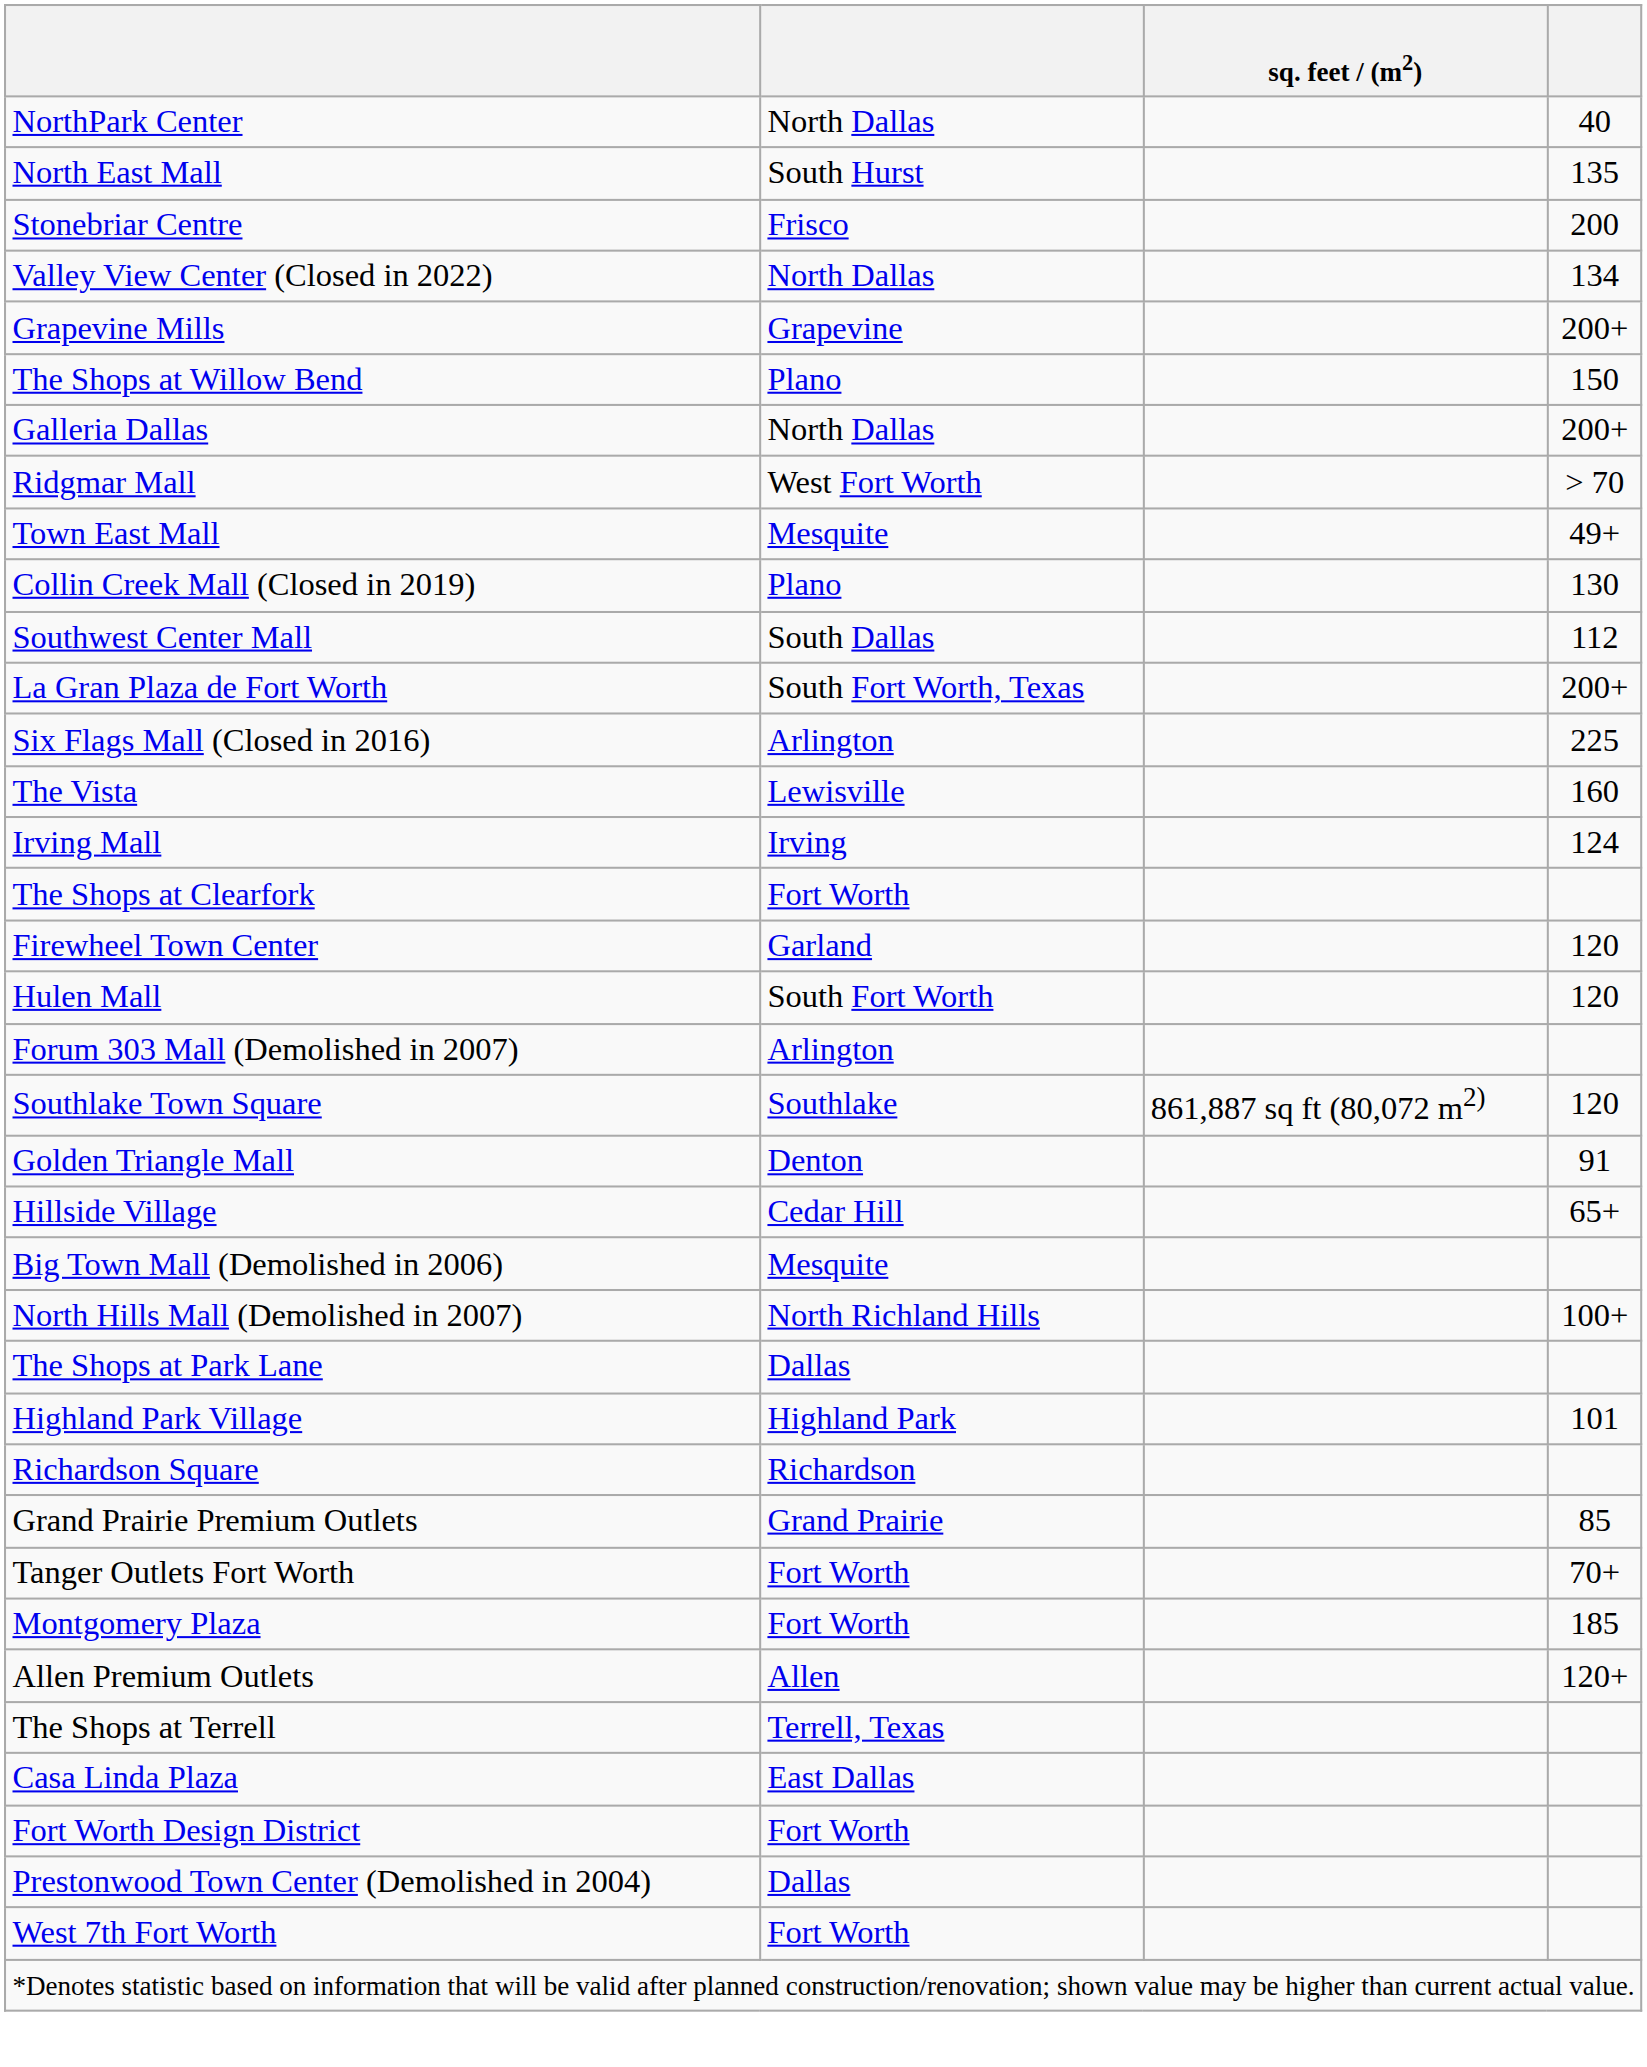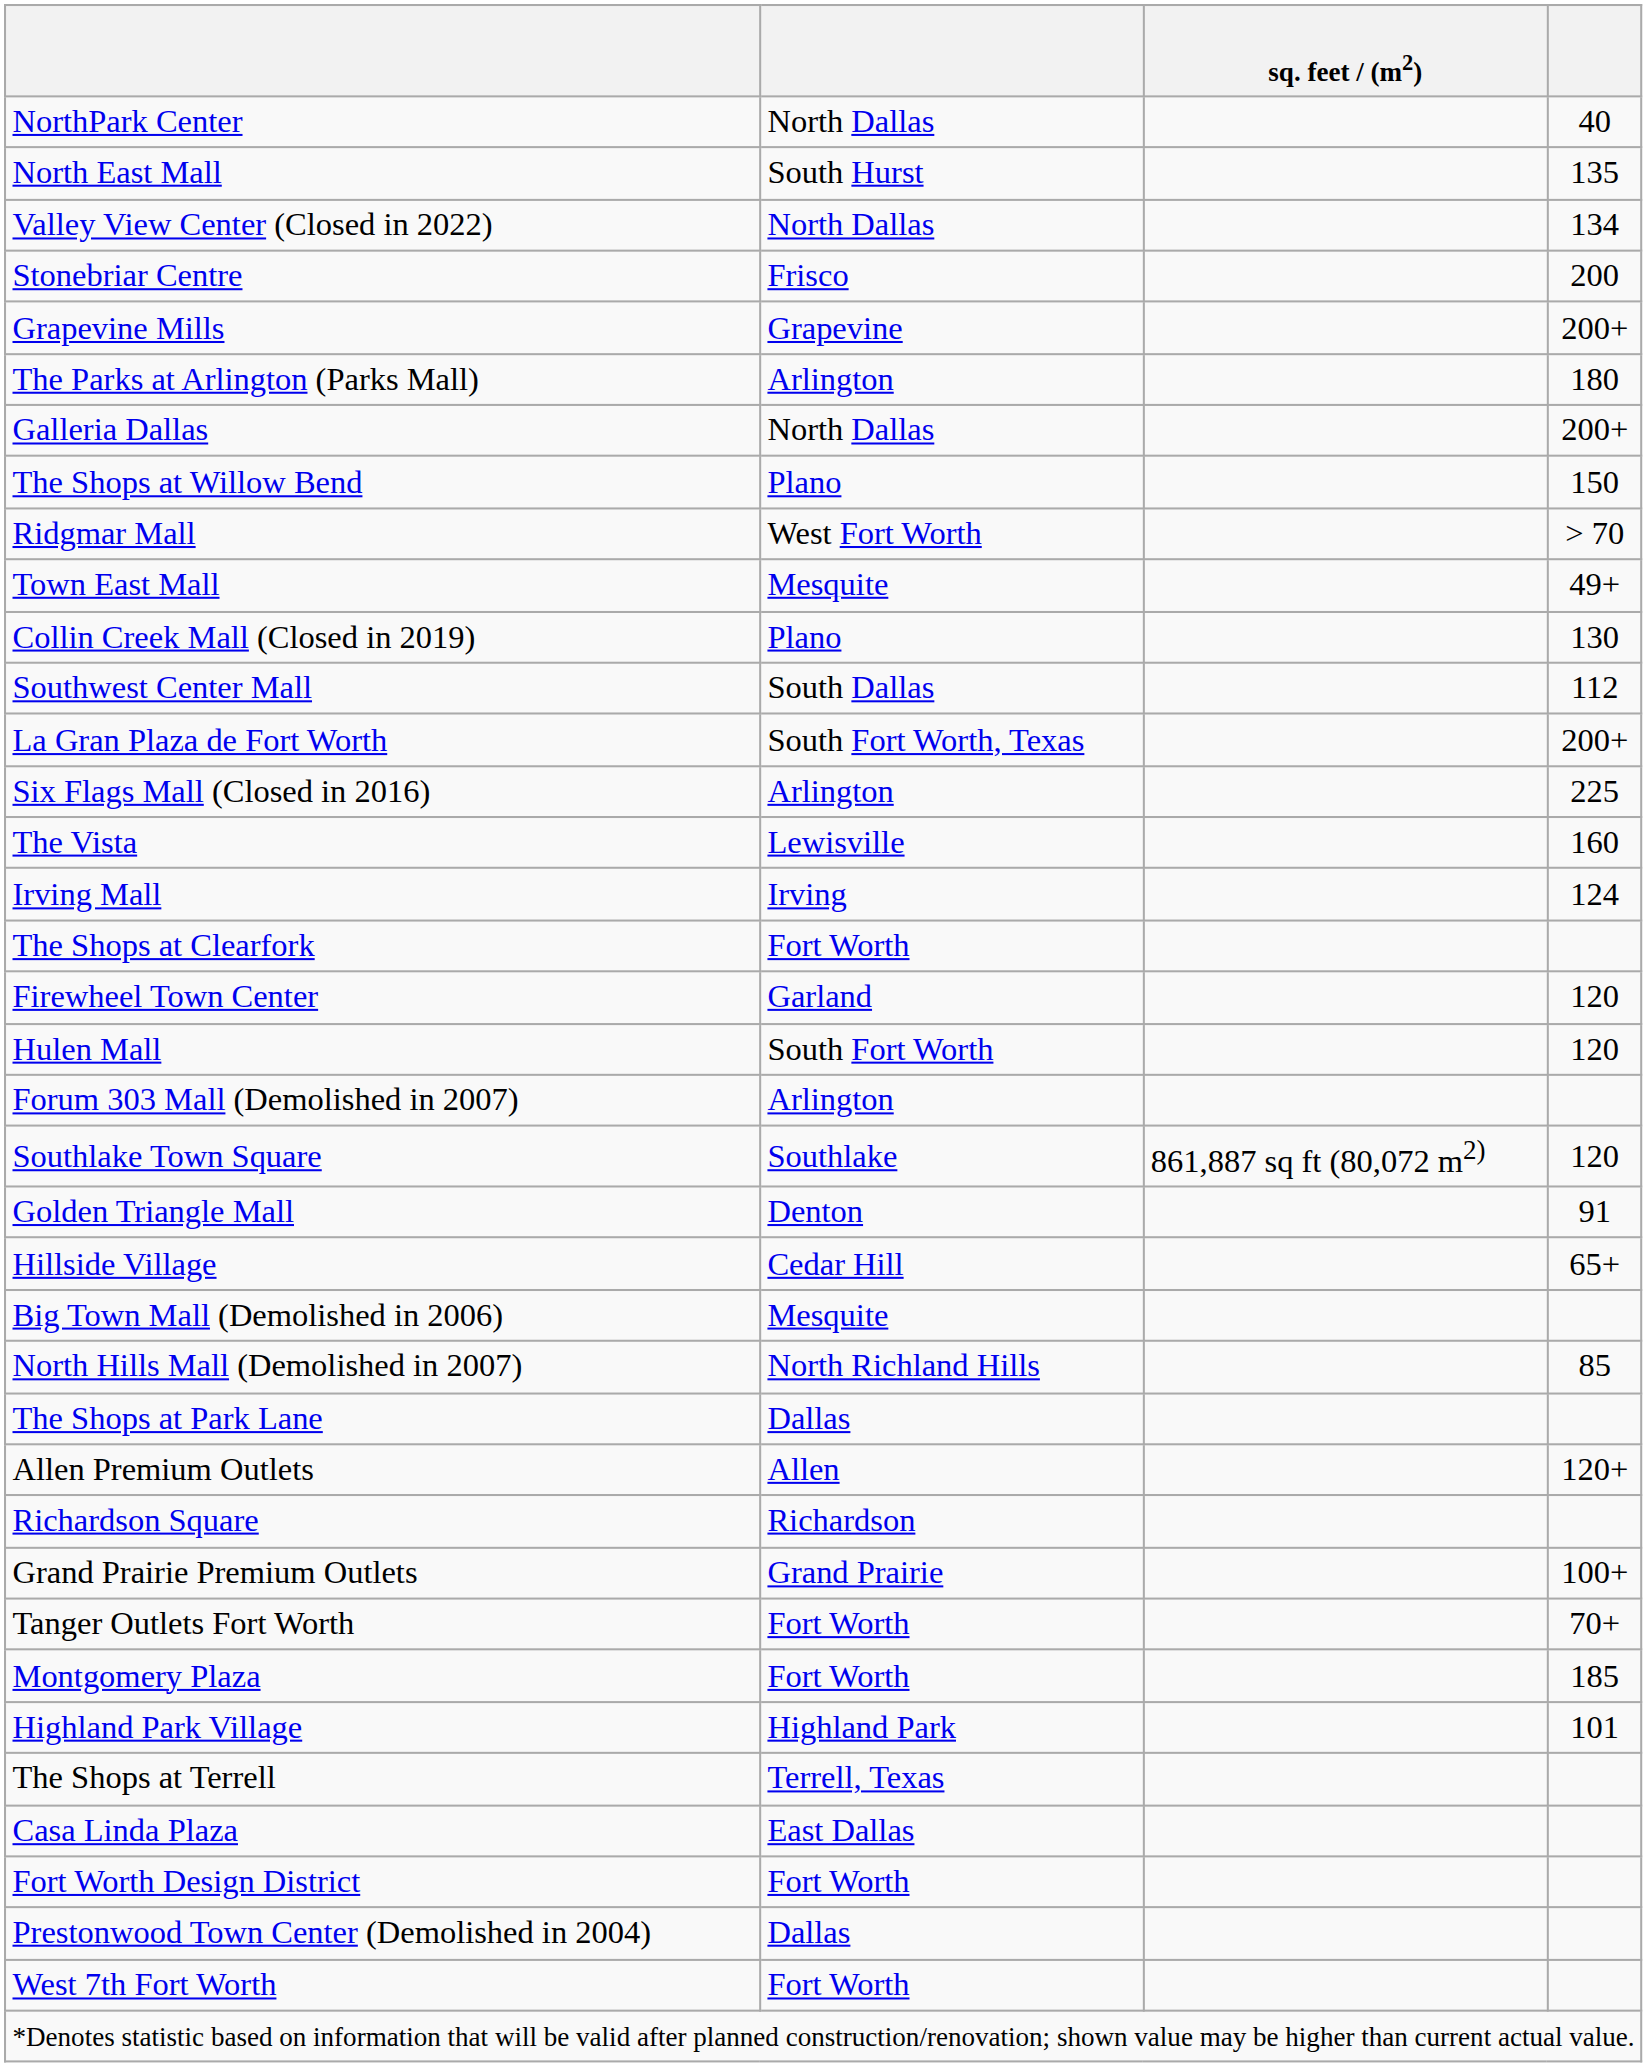rows swapped: Valley View Center (Closed in 2022) <-> Stonebriar Centre
+ row: The Parks at Arlington (Parks Mall) | Arlington | 180
rows swapped: Galleria Dallas <-> The Shops at Willow Bend
North Hills Mall (Demolished in 2007) | column 4: 100+ -> 85
rows swapped: Allen Premium Outlets <-> Highland Park Village
Grand Prairie Premium Outlets | column 4: 85 -> 100+
